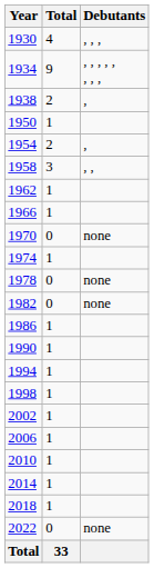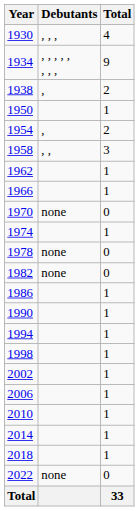columns swapped: Debutants <-> Total
